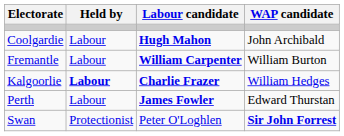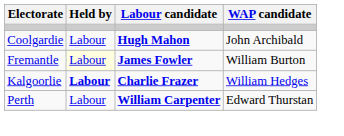Fremantle | Held by: no background -> lightyellow background
Fremantle | Labour candidate: William Carpenter -> James Fowler
Perth | Labour candidate: James Fowler -> William Carpenter
- row: Swan | Protectionist | Peter O'Loghlen | Sir John Forrest
